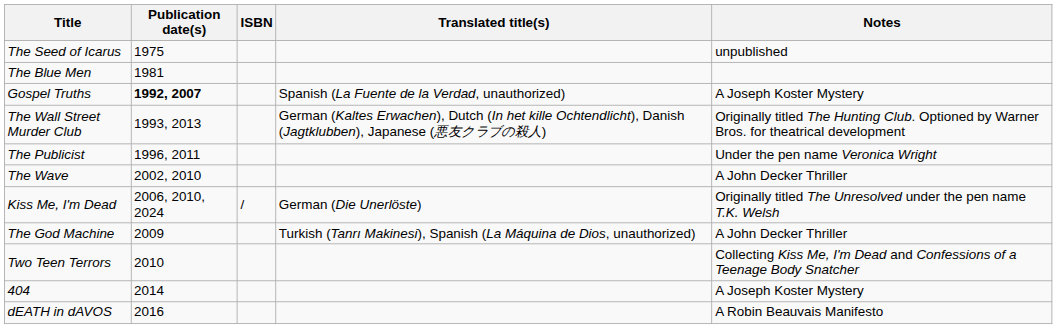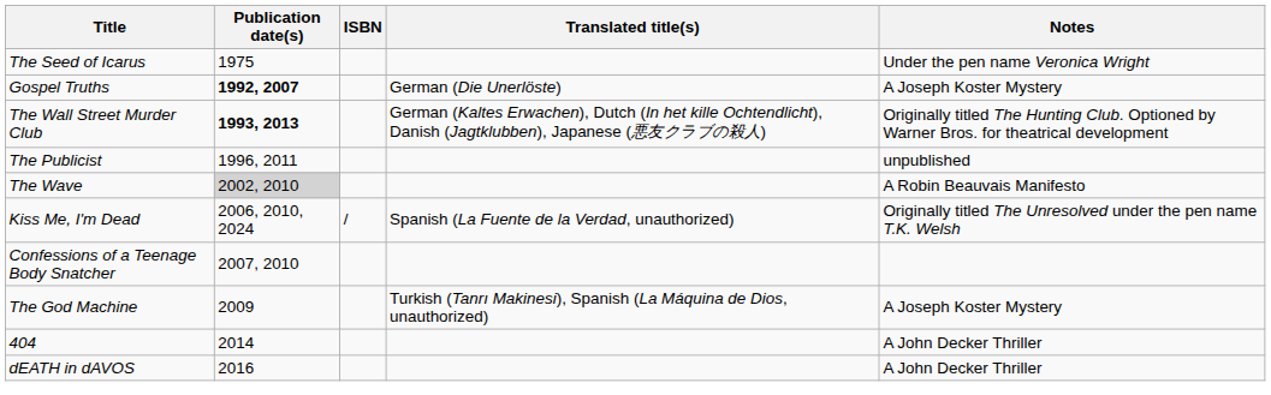The Seed of Icarus | Notes: unpublished -> Under the pen name Veronica Wright
- row: The Blue Men | 1981
Gospel Truths | Translated title(s): Spanish (La Fuente de la Verdad, unauthorized) -> German (Die Unerlöste)
The Wall Street Murder Club | Publication date(s): normal -> bold
The Publicist | Notes: Under the pen name Veronica Wright -> unpublished
The Wave | Publication date(s): no background -> lightgrey background
The Wave | Notes: A John Decker Thriller -> A Robin Beauvais Manifesto
Kiss Me, I'm Dead | Translated title(s): German (Die Unerlöste) -> Spanish (La Fuente de la Verdad, unauthorized)
+ row: Confessions of a Teenage Body Snatcher | 2007, 2010
The God Machine | Notes: A John Decker Thriller -> A Joseph Koster Mystery
- row: Two Teen Terrors | 2010 | Collecting Kiss Me, I'm Dead and Confessions of a Teenage Body Snatcher
404 | Notes: A Joseph Koster Mystery -> A John Decker Thriller
dEATH in dAVOS | Notes: A Robin Beauvais Manifesto -> A John Decker Thriller
